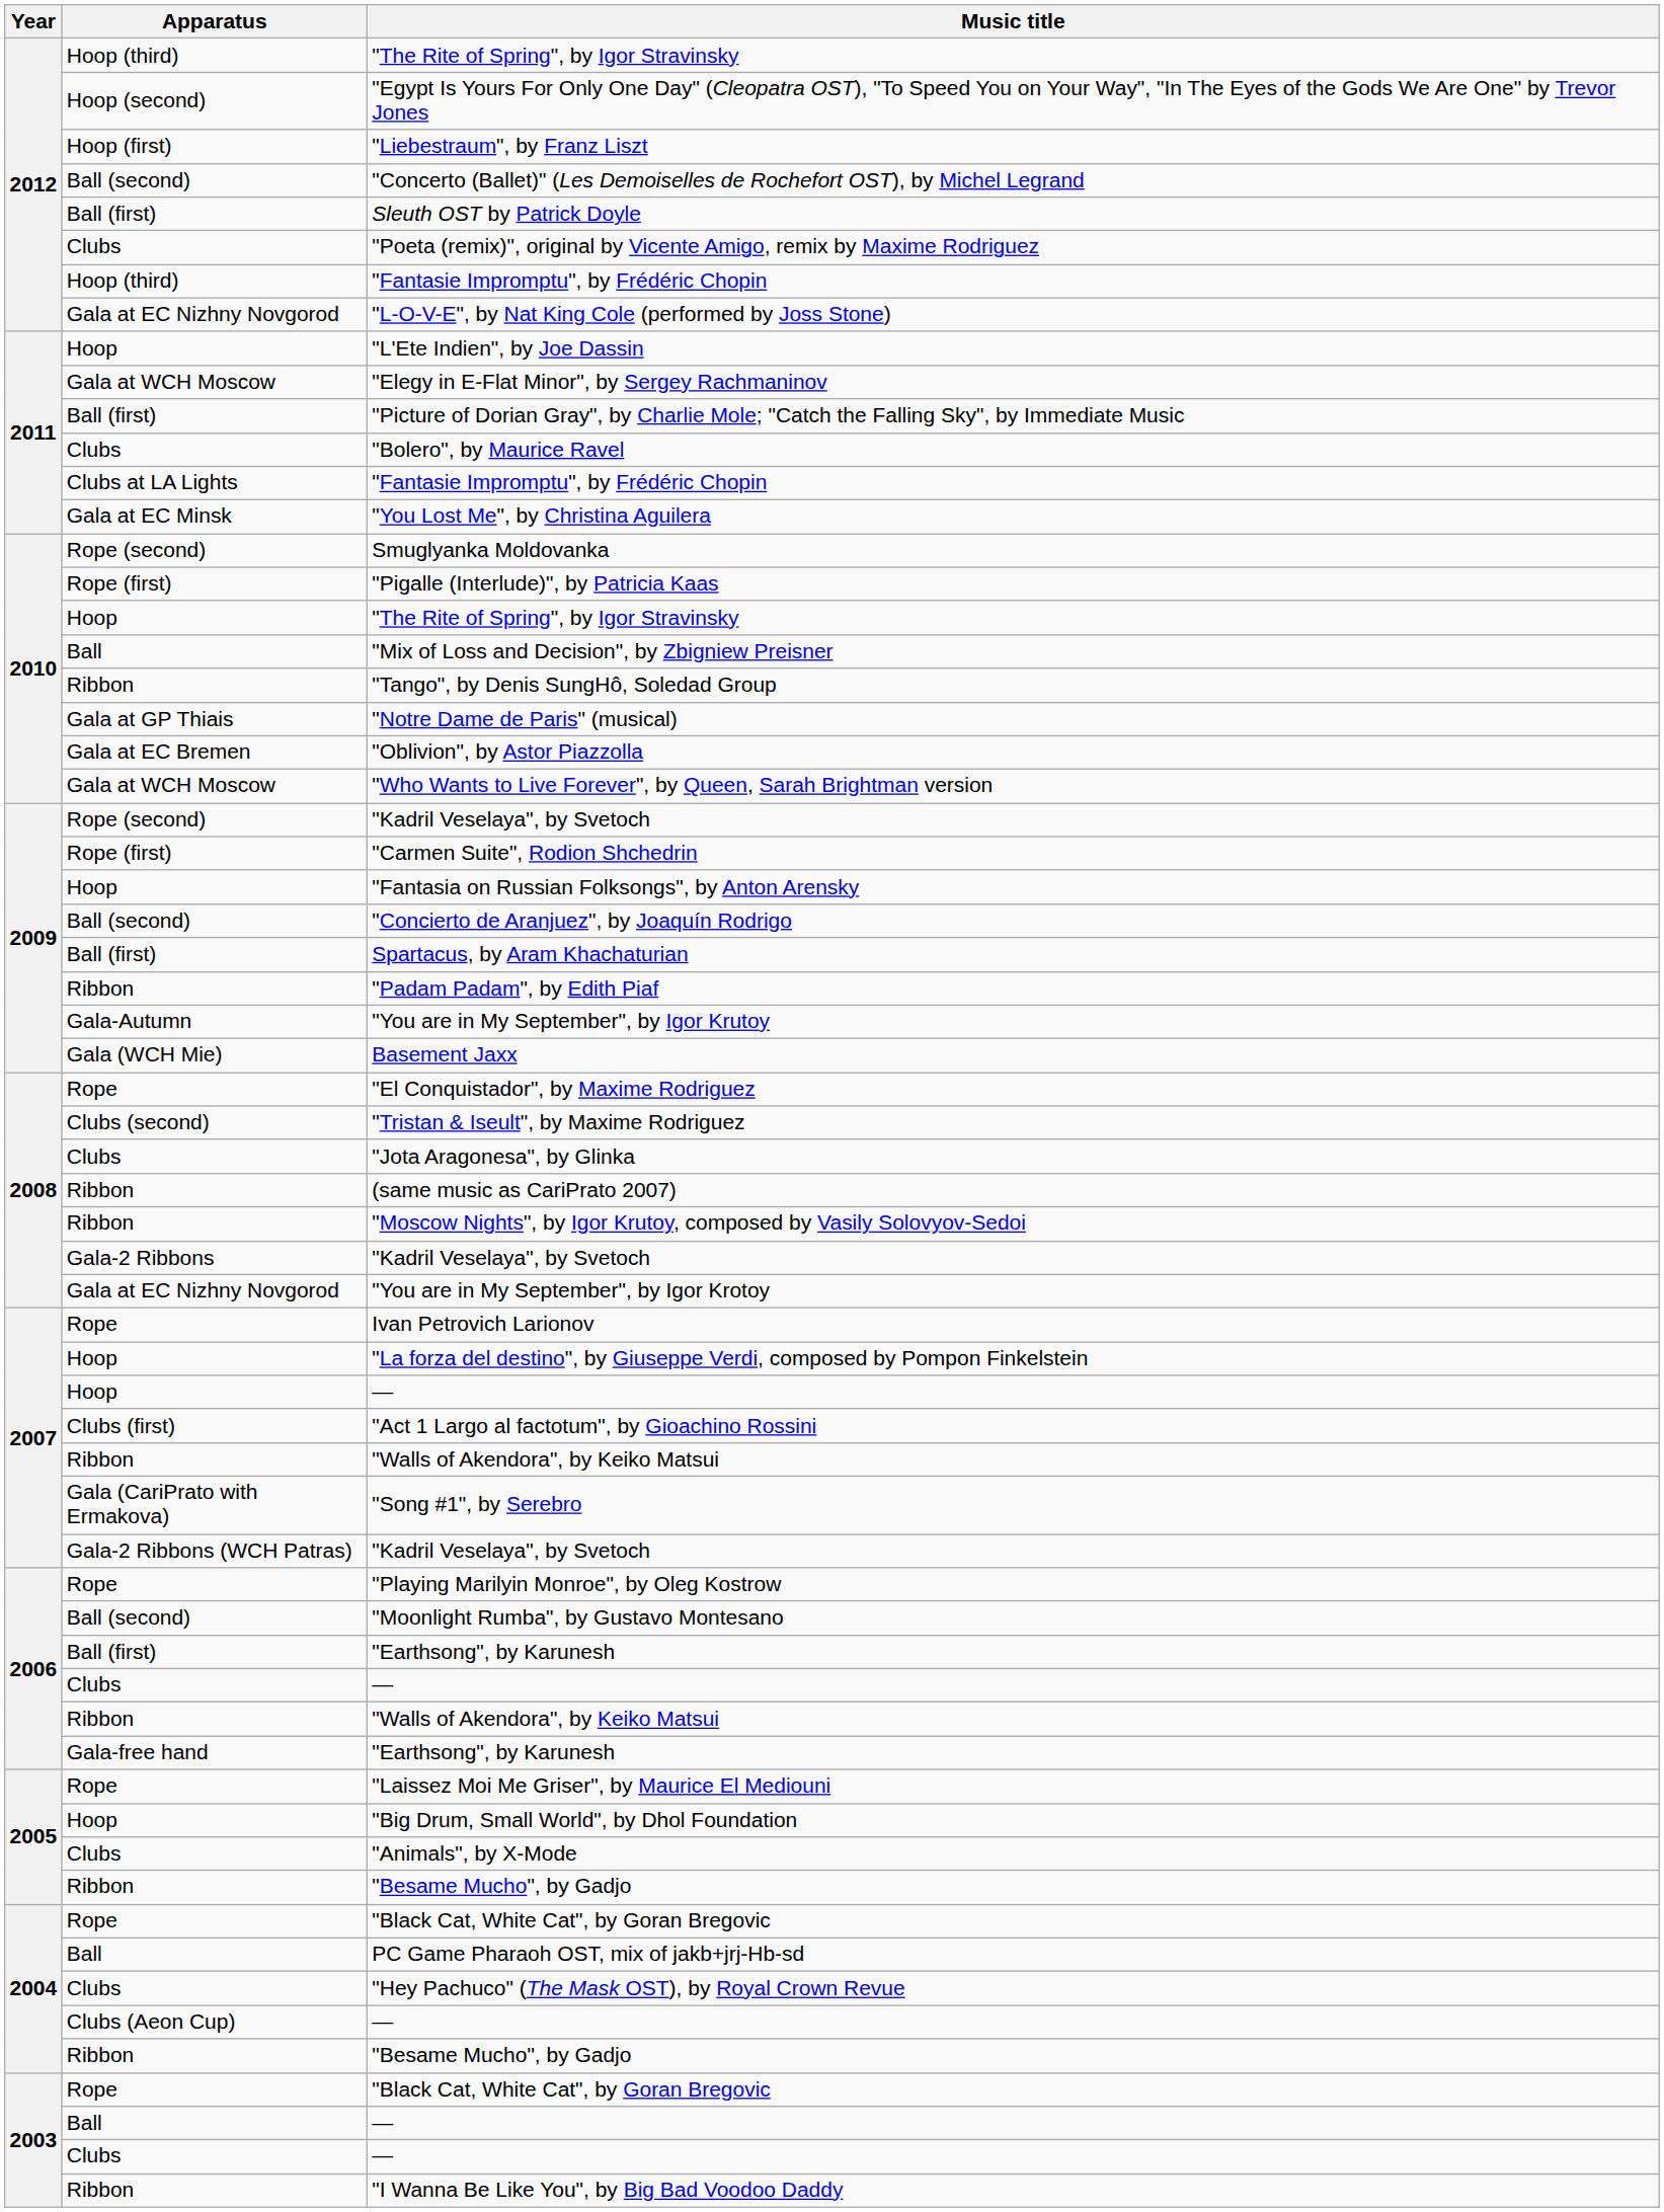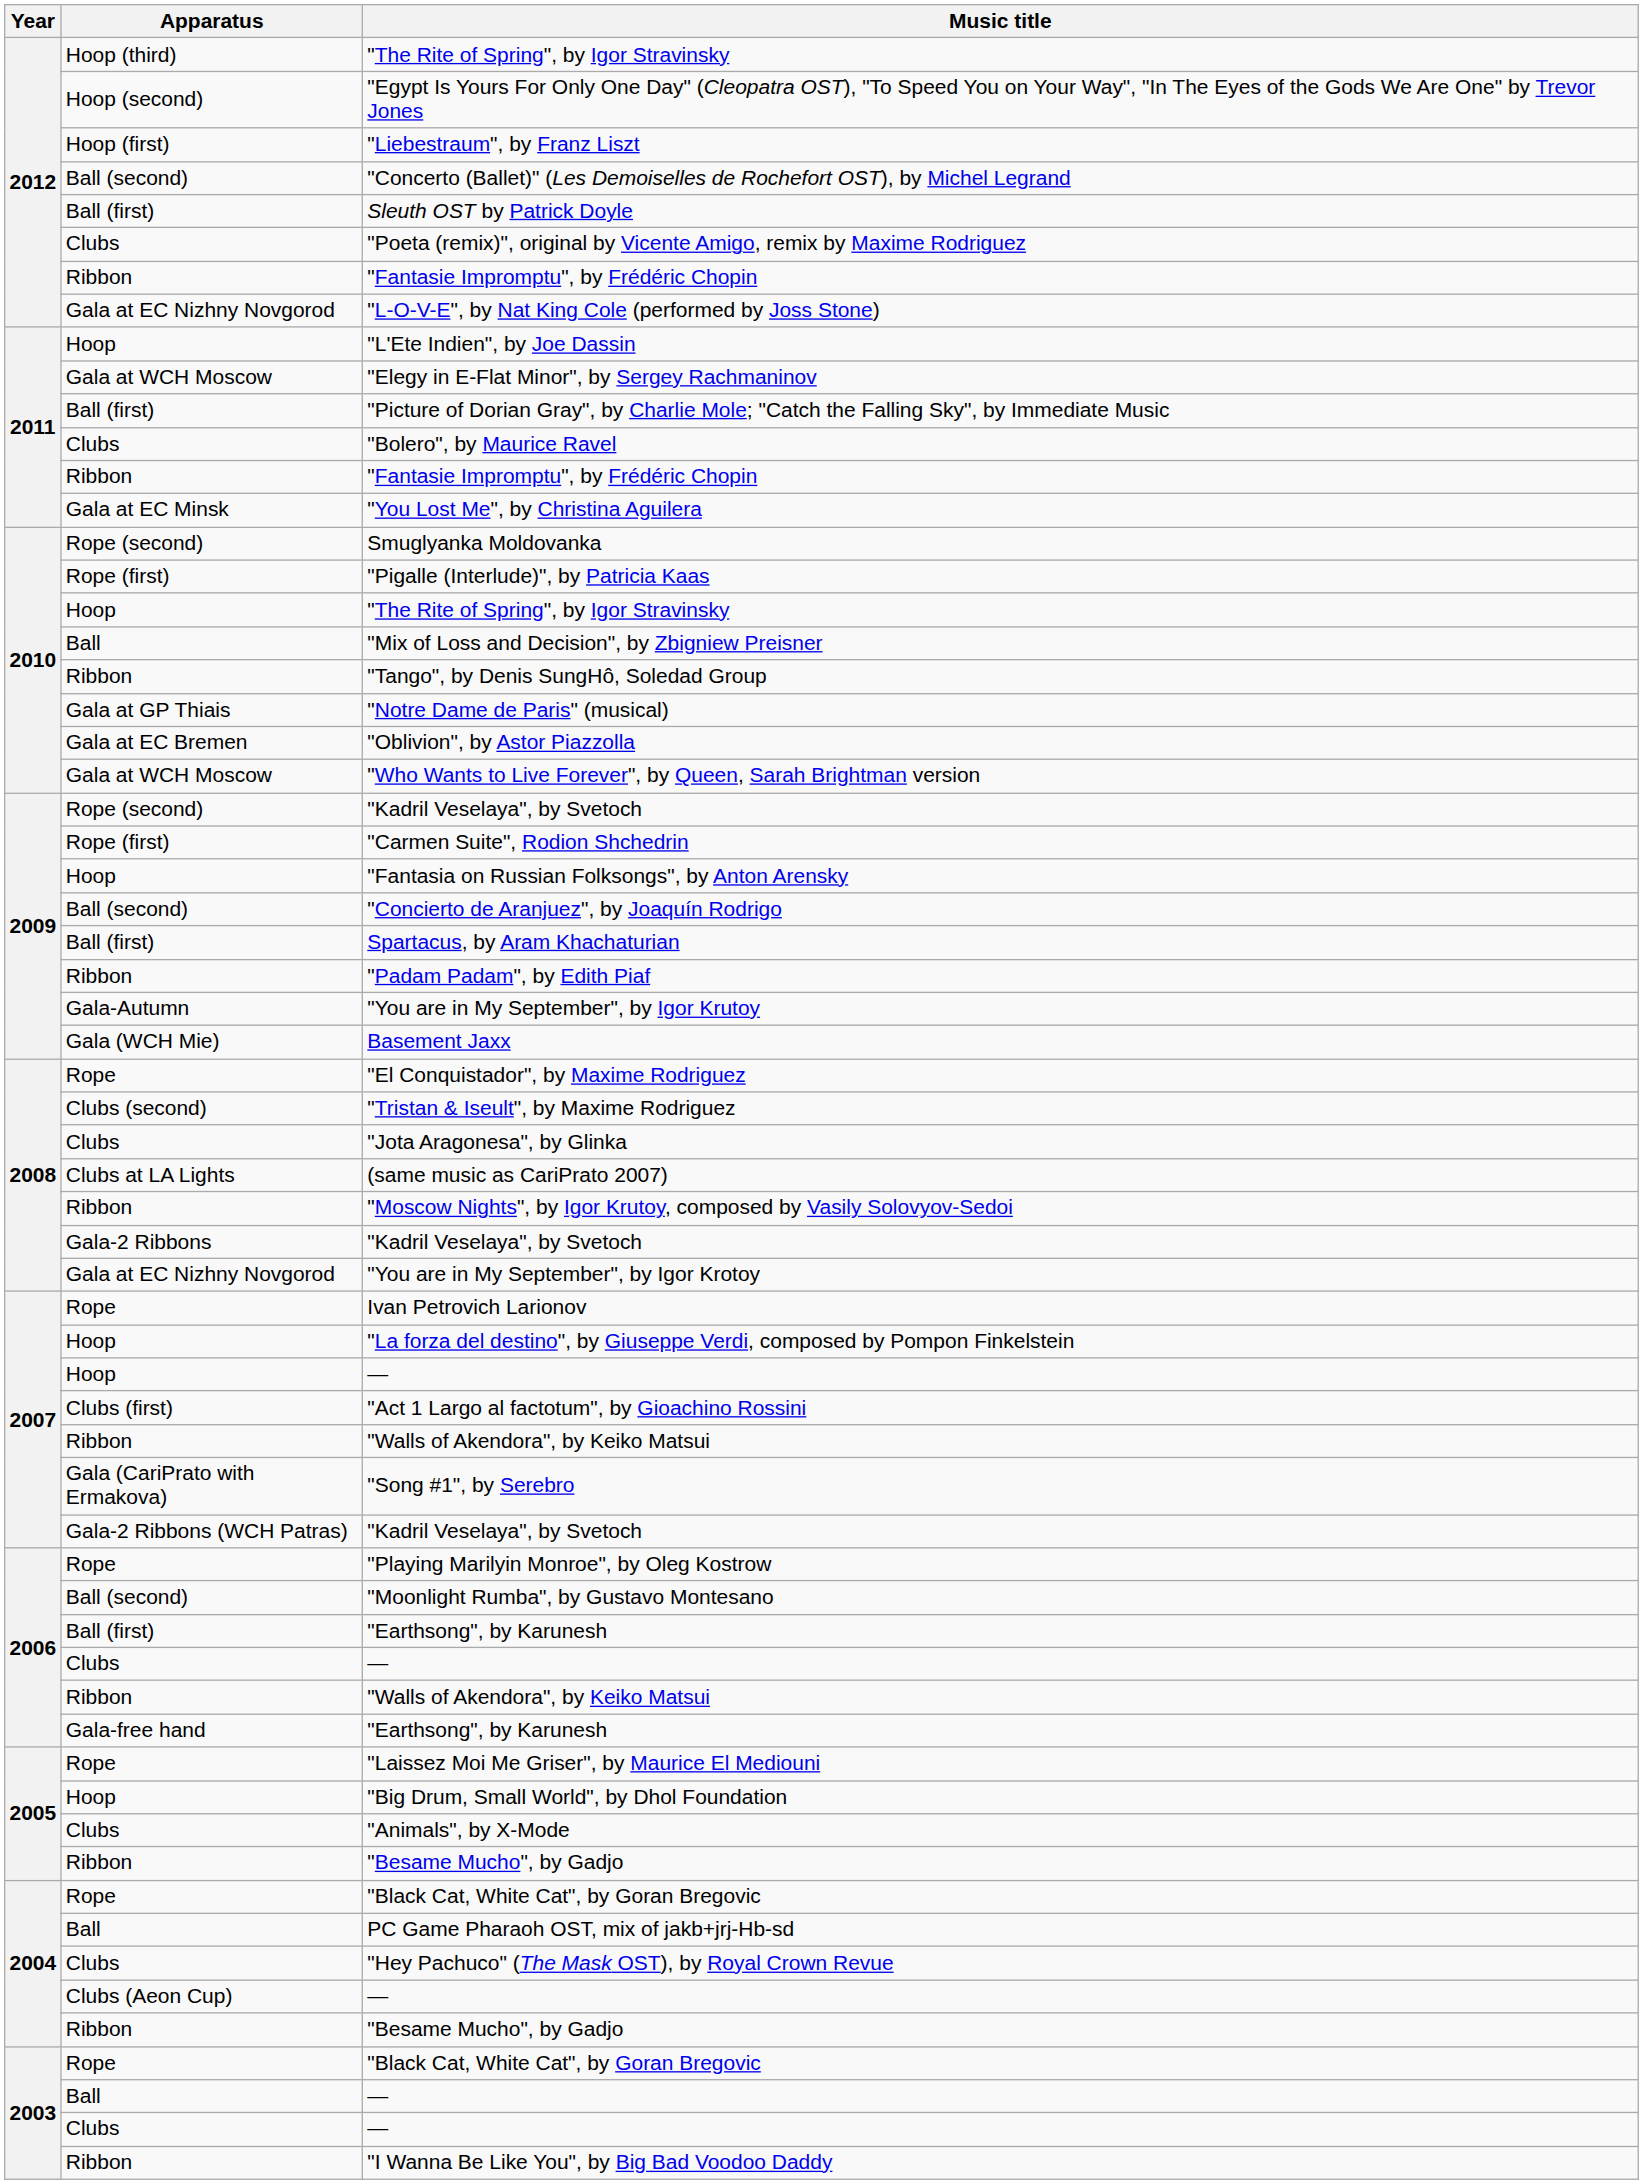2012 / "Fantasie Impromptu", by Frédéric Chopin | Apparatus: Hoop (third) -> Ribbon
2011 / "Fantasie Impromptu", by Frédéric Chopin | Apparatus: Clubs at LA Lights -> Ribbon
(same music as CariPrato 2007) | Apparatus: Ribbon -> Clubs at LA Lights
